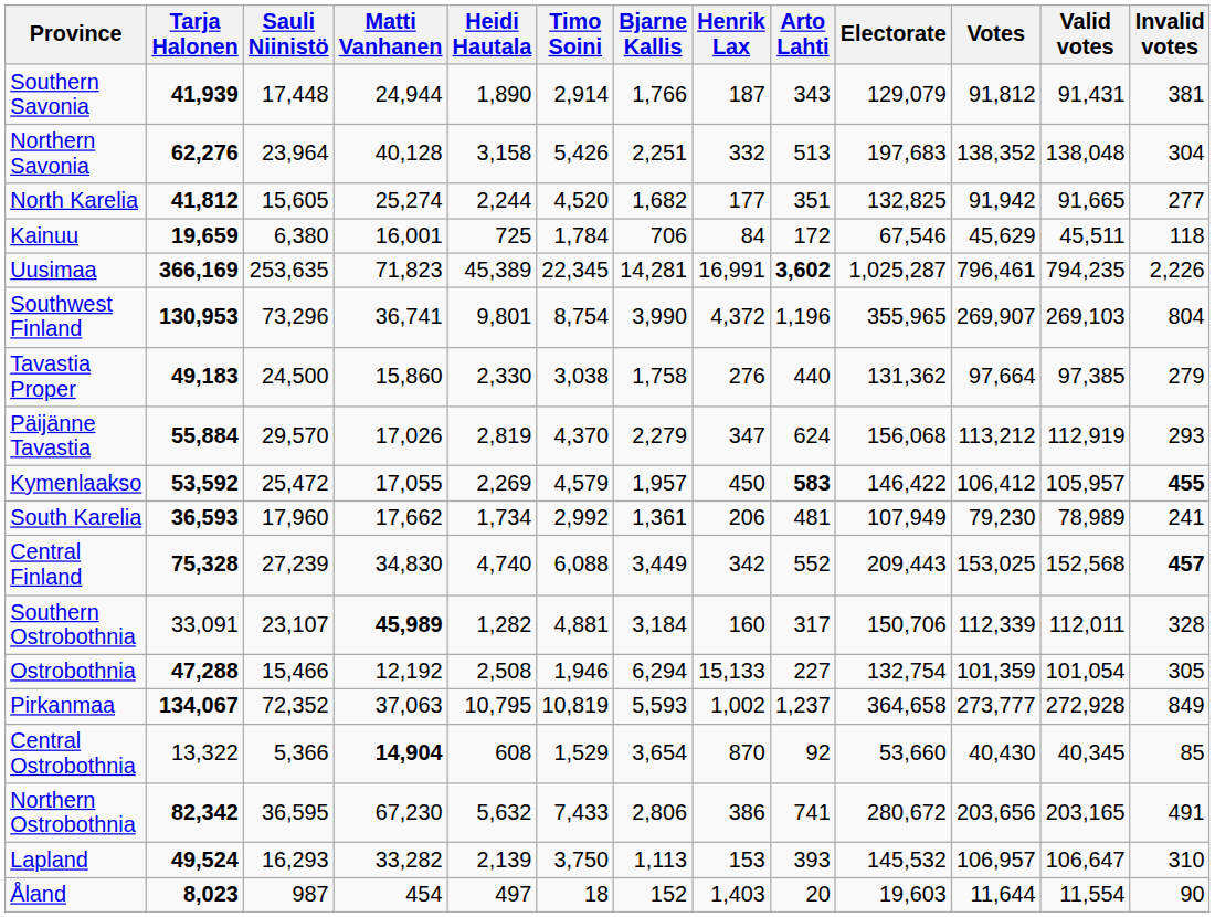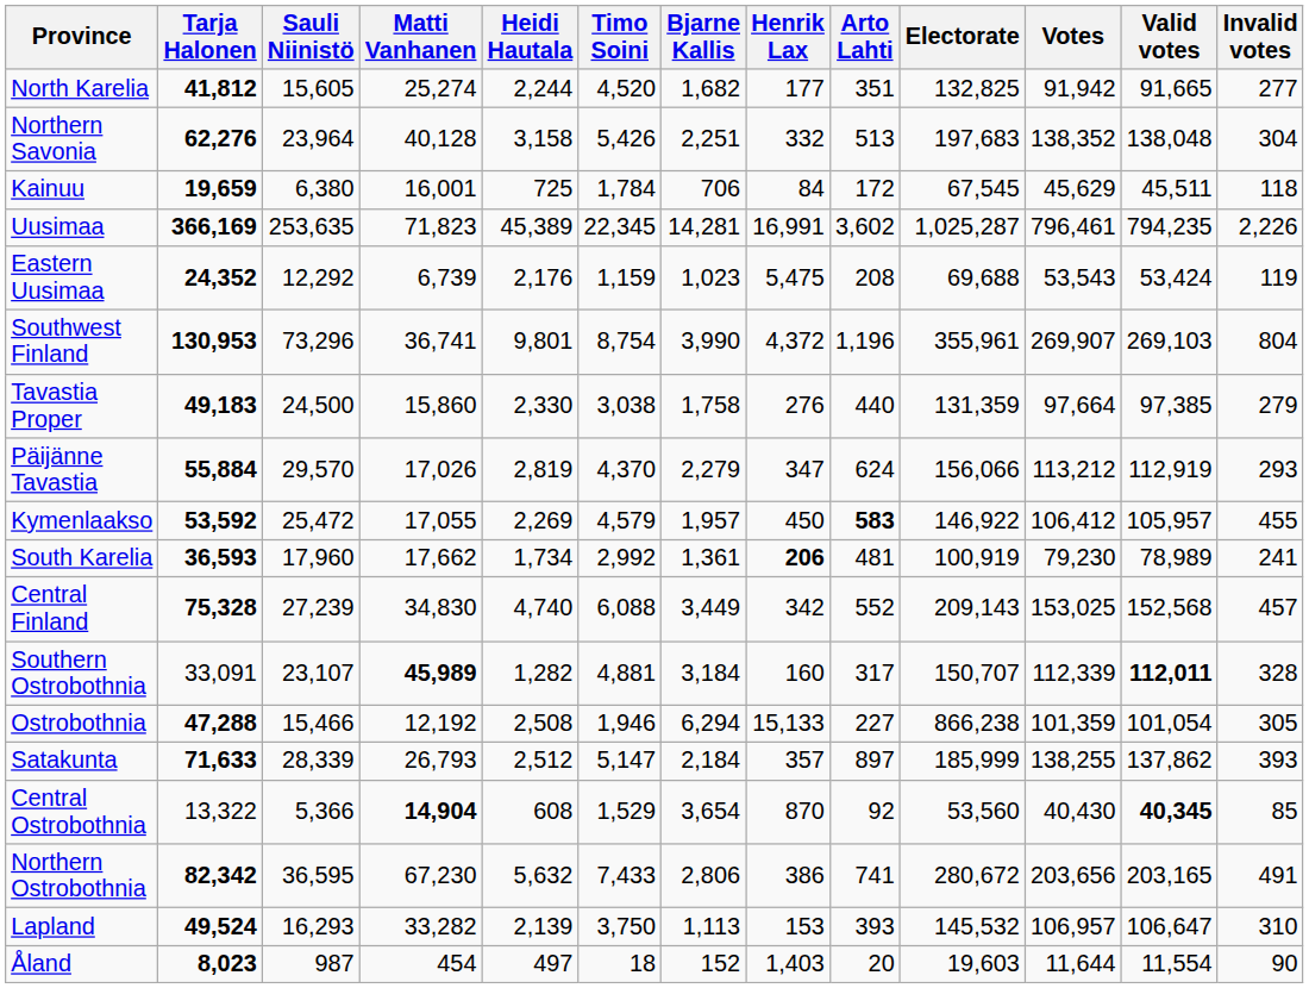- row: Southern Savonia | 41,939 | 17,448 | 24,944 | 1,890 | 2,914 | 1,766 | 187 | 343 | 129,079 | 91,812 | 91,431 | 381
rows swapped: Northern Savonia <-> North Karelia
Kainuu | Electorate: 67,546 -> 67,545
Uusimaa | Arto Lahti: bold -> normal
+ row: Eastern Uusimaa | 24,352 | 12,292 | 6,739 | 2,176 | 1,159 | 1,023 | 5,475 | 208 | 69,688 | 53,543 | 53,424 | 119
Southwest Finland | Electorate: 355,965 -> 355,961
Tavastia Proper | Electorate: 131,362 -> 131,359
Päijänne Tavastia | Electorate: 156,068 -> 156,066
Kymenlaakso | Electorate: 146,422 -> 146,922
Kymenlaakso | Invalid votes: bold -> normal
South Karelia | Henrik Lax: normal -> bold
South Karelia | Electorate: 107,949 -> 100,919
Central Finland | Electorate: 209,443 -> 209,143
Central Finland | Invalid votes: bold -> normal
Southern Ostrobothnia | Electorate: 150,706 -> 150,707
Southern Ostrobothnia | Valid votes: normal -> bold
Ostrobothnia | Electorate: 132,754 -> 866,238
+ row: Satakunta | 71,633 | 28,339 | 26,793 | 2,512 | 5,147 | 2,184 | 357 | 897 | 185,999 | 138,255 | 137,862 | 393
- row: Pirkanmaa | 134,067 | 72,352 | 37,063 | 10,795 | 10,819 | 5,593 | 1,002 | 1,237 | 364,658 | 273,777 | 272,928 | 849
Central Ostrobothnia | Electorate: 53,660 -> 53,560
Central Ostrobothnia | Valid votes: normal -> bold
